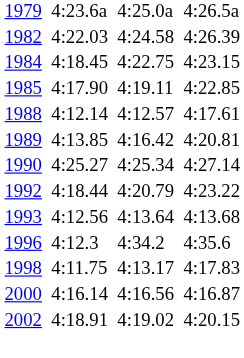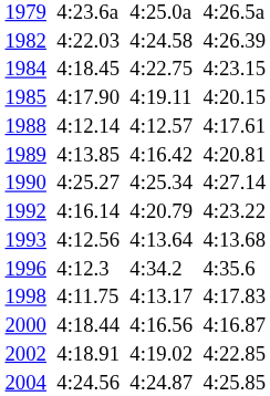1985 | column 7: 4:22.85 -> 4:20.15
1992 | column 3: 4:18.44 -> 4:16.14
2000 | column 3: 4:16.14 -> 4:18.44
2002 | column 7: 4:20.15 -> 4:22.85
+ row: 2004 | 4:24.56 | 4:24.87 | 4:25.85
